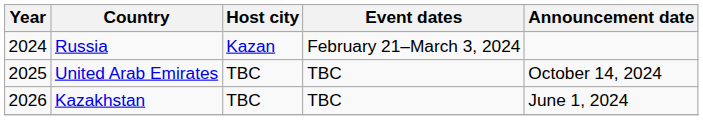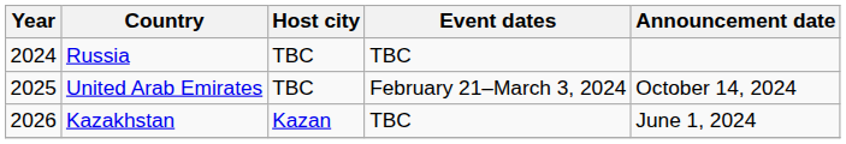Russia | Host city: Kazan -> TBC
Russia | Event dates: February 21–March 3, 2024 -> TBC
United Arab Emirates | Event dates: TBC -> February 21–March 3, 2024
Kazakhstan | Host city: TBC -> Kazan
